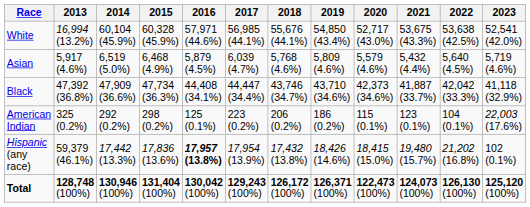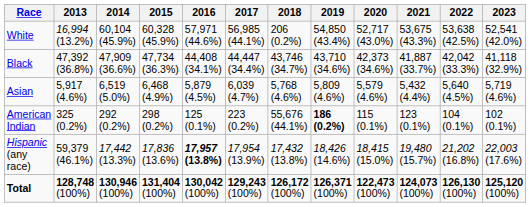White | 2018: 55,676 (44.1%) -> 206 (0.2%)
rows swapped: Black <-> Asian
American Indian | 2018: 206 (0.2%) -> 55,676 (44.1%)
American Indian | 2019: normal -> bold
American Indian | 2023: 22,003 (17.6%) -> 102 (0.1%)
Hispanic (any race) | 2023: 102 (0.1%) -> 22,003 (17.6%)
